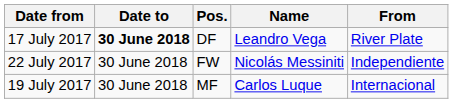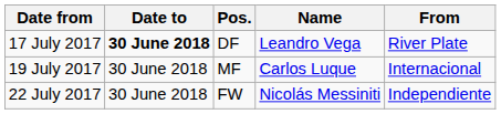rows swapped: 19 July 2017 <-> 22 July 2017
